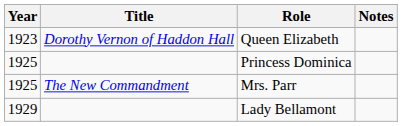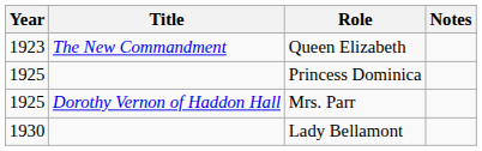Queen Elizabeth | Title: Dorothy Vernon of Haddon Hall -> The New Commandment
Mrs. Parr | Title: The New Commandment -> Dorothy Vernon of Haddon Hall
Lady Bellamont | Year: 1929 -> 1930
